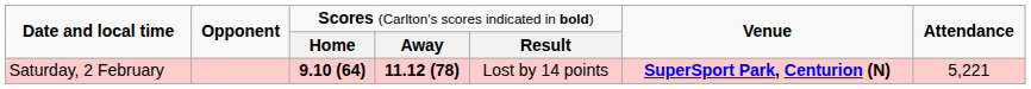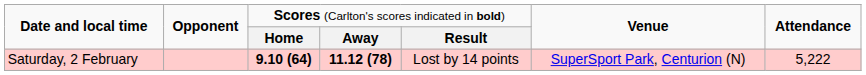Saturday, 2 February | column 6: bold -> normal
Saturday, 2 February | column 7: 5,221 -> 5,222
